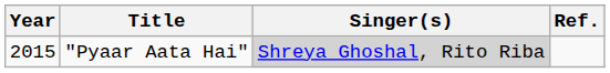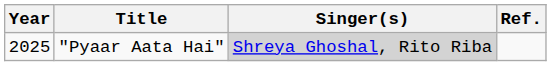"Pyaar Aata Hai" | Year: 2015 -> 2025
